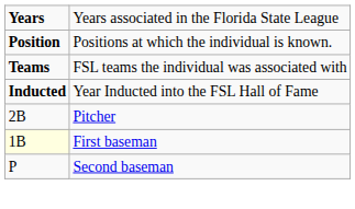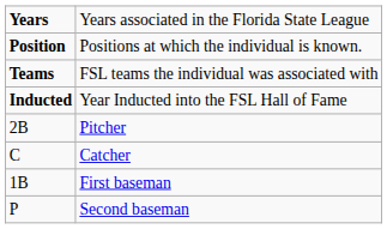+ row: C | Catcher
First baseman | column 1: lightyellow background -> no background
